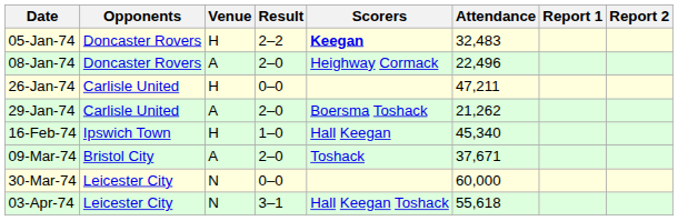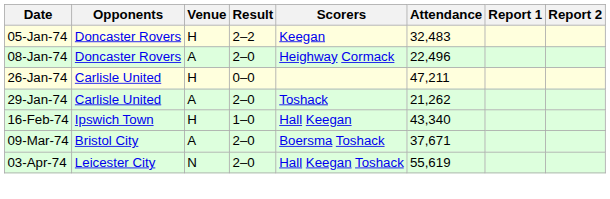05-Jan-74 | Scorers: bold -> normal
29-Jan-74 | Scorers: Boersma Toshack -> Toshack
16-Feb-74 | Attendance: 45,340 -> 43,340
09-Mar-74 | Scorers: Toshack -> Boersma Toshack
- row: 30-Mar-74 | Leicester City | N | 0–0 | 60,000
03-Apr-74 | Result: 3–1 -> 2–0
03-Apr-74 | Attendance: 55,618 -> 55,619
